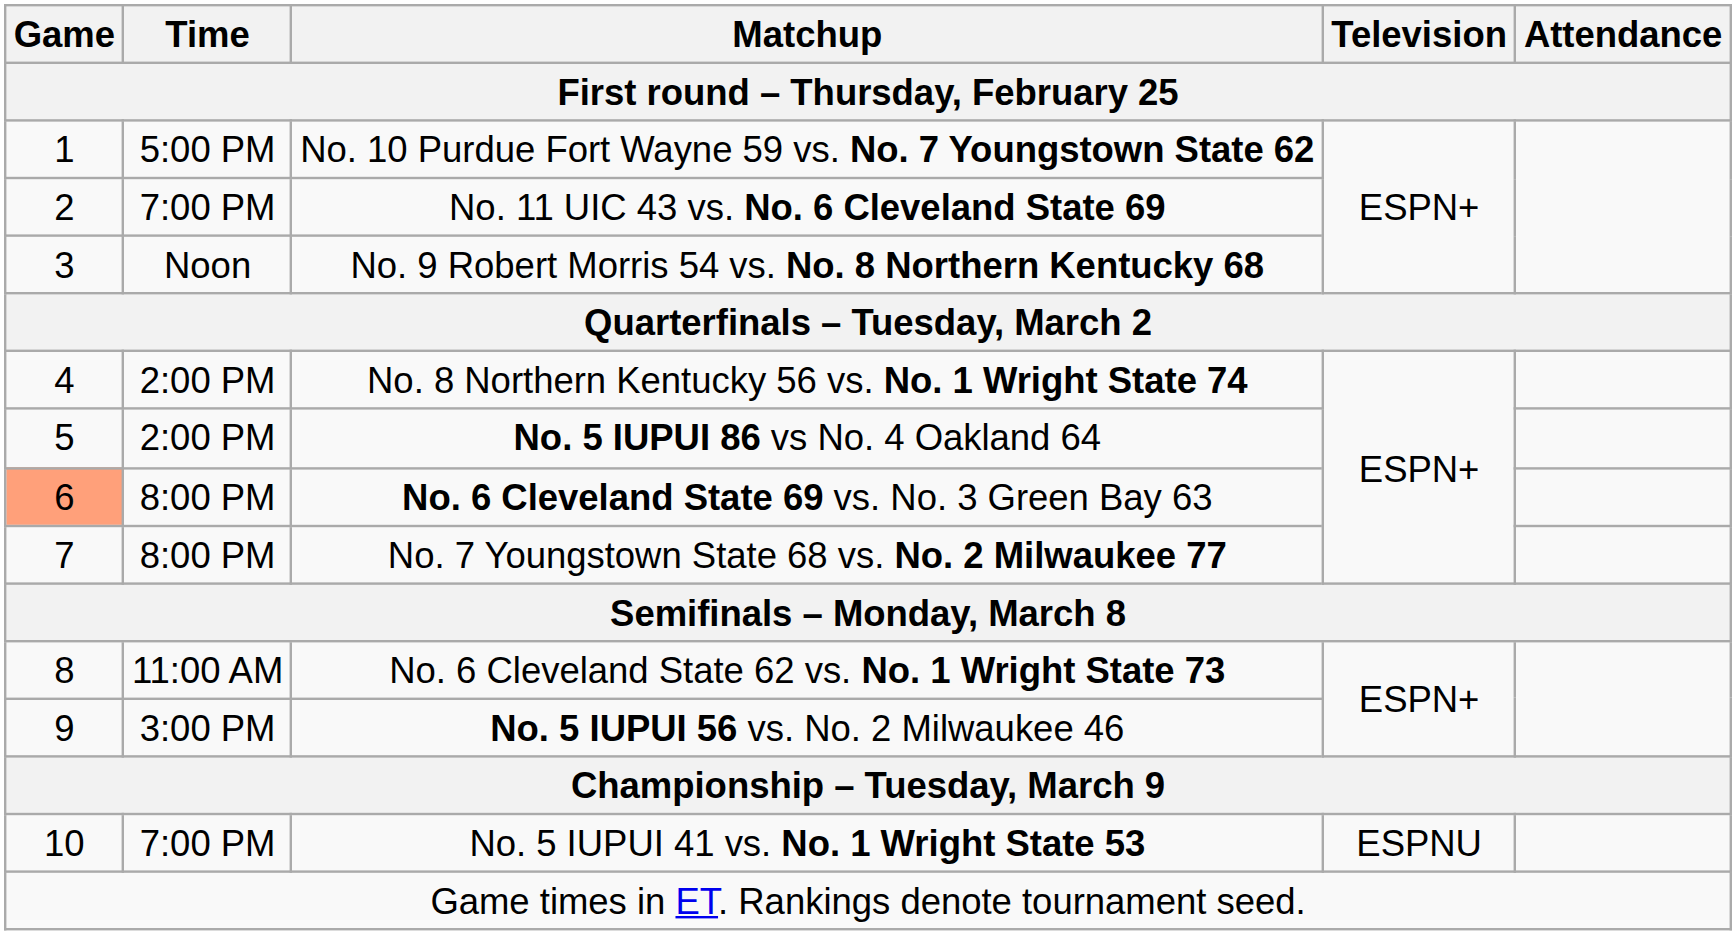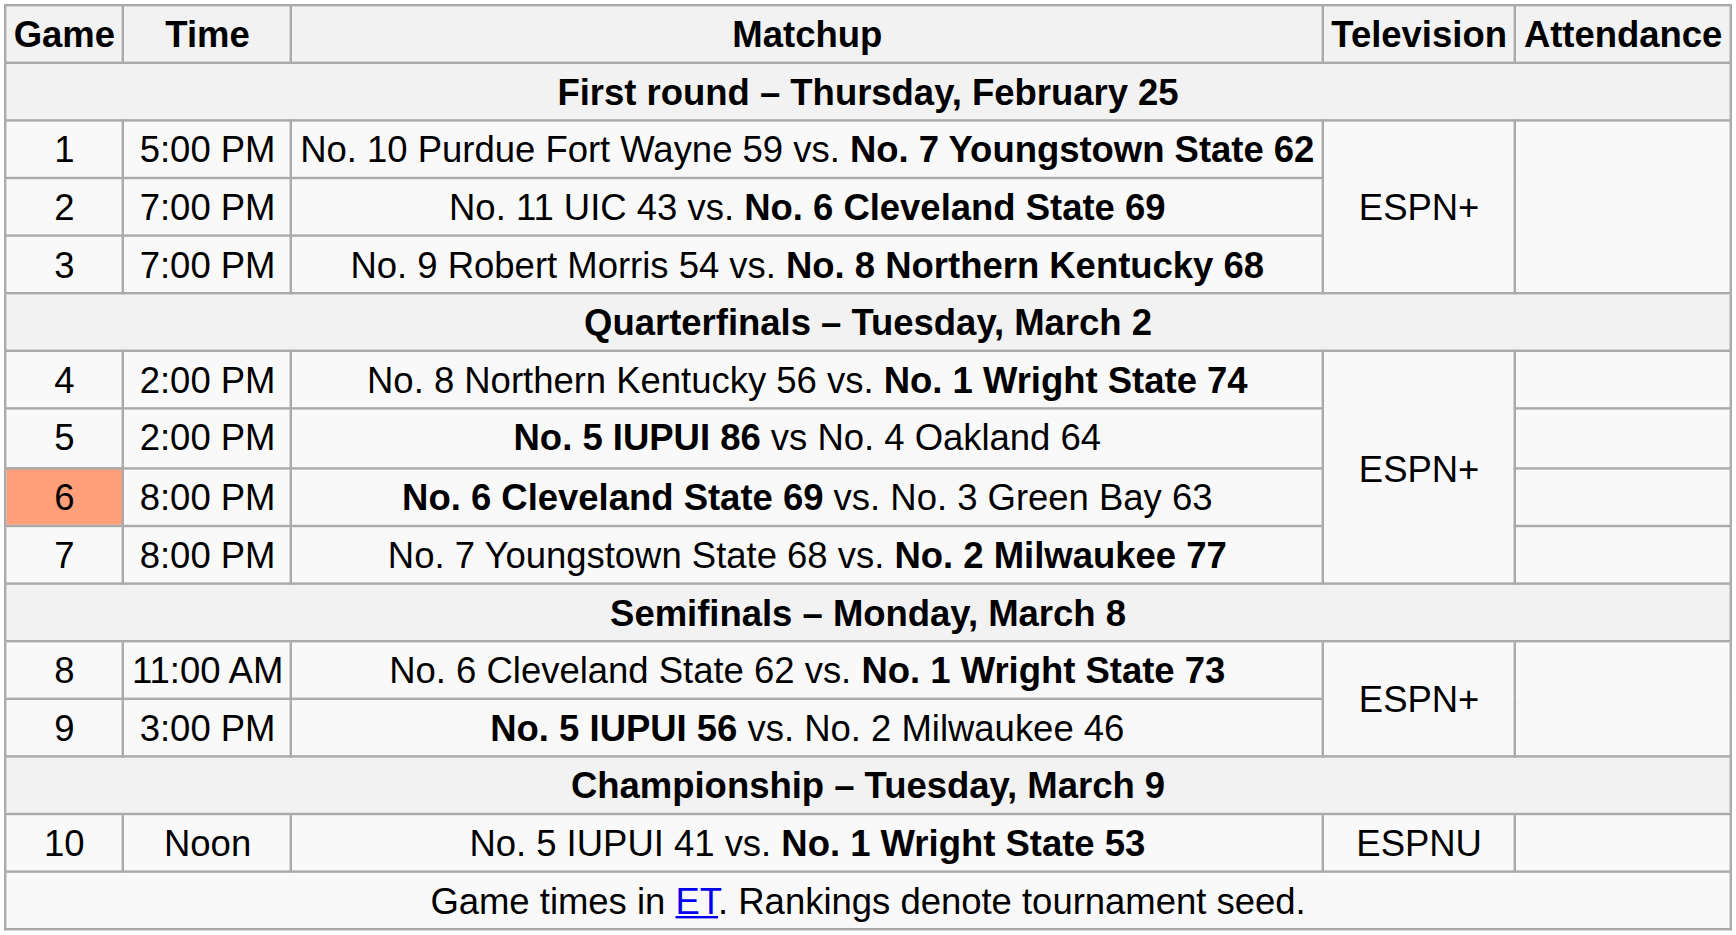No. 9 Robert Morris 54 vs. No. 8 Northern Kentucky 68 | Time / First round – Thursday, February 25: Noon -> 7:00 PM
No. 5 IUPUI 41 vs. No. 1 Wright State 53 | Time / First round – Thursday, February 25: 7:00 PM -> Noon
